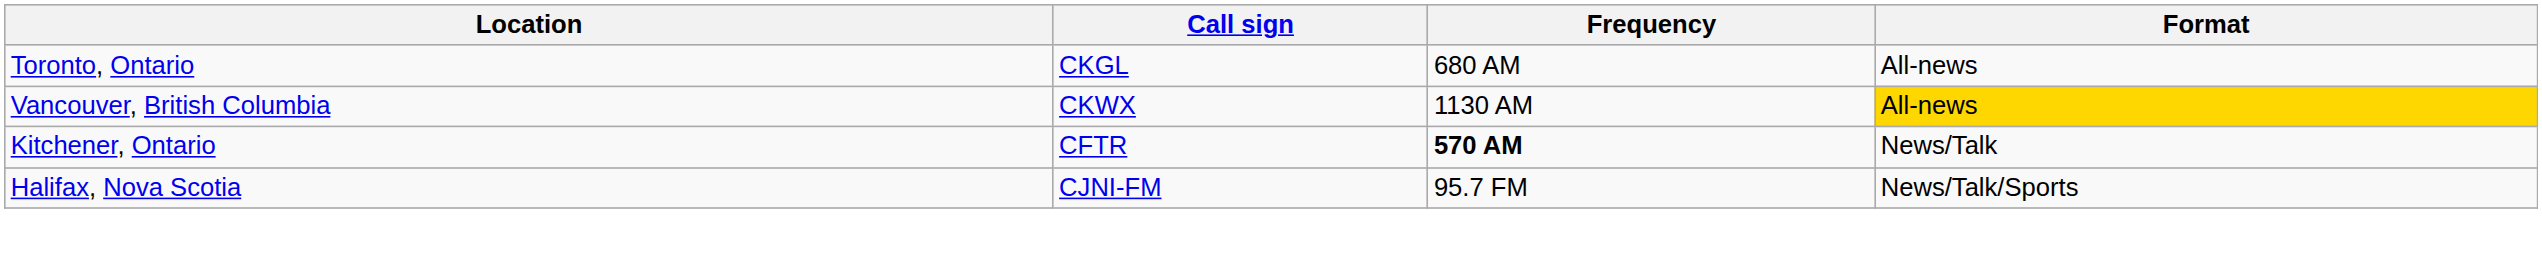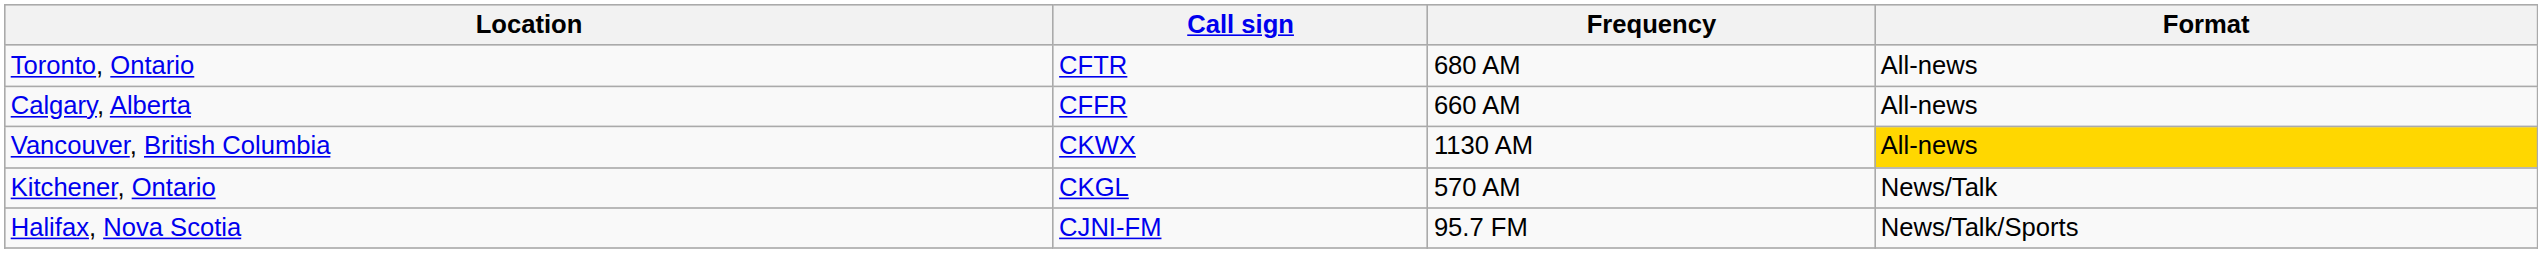Toronto, Ontario | Call sign: CKGL -> CFTR
+ row: Calgary, Alberta | CFFR | 660 AM | All-news
Kitchener, Ontario | Call sign: CFTR -> CKGL
Kitchener, Ontario | Frequency: bold -> normal
